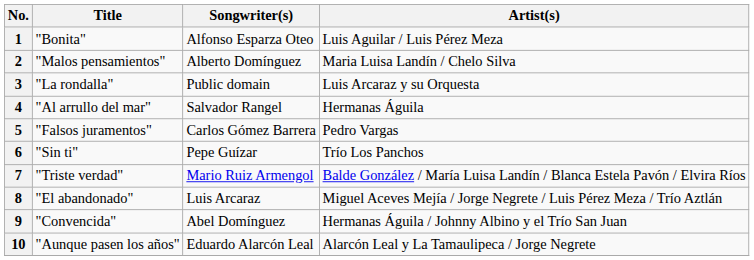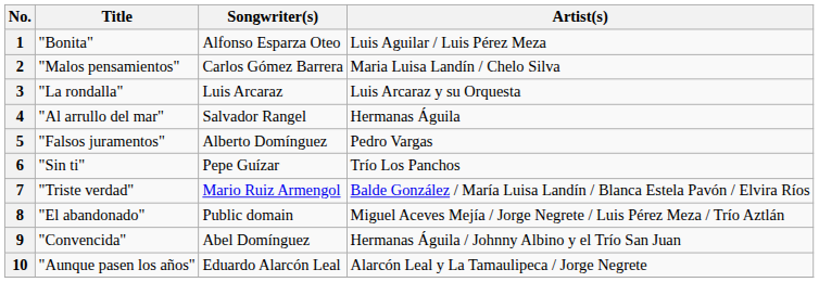2 | Songwriter(s): Alberto Domínguez -> Carlos Gómez Barrera
3 | Songwriter(s): Public domain -> Luis Arcaraz
5 | Songwriter(s): Carlos Gómez Barrera -> Alberto Domínguez
8 | Songwriter(s): Luis Arcaraz -> Public domain
